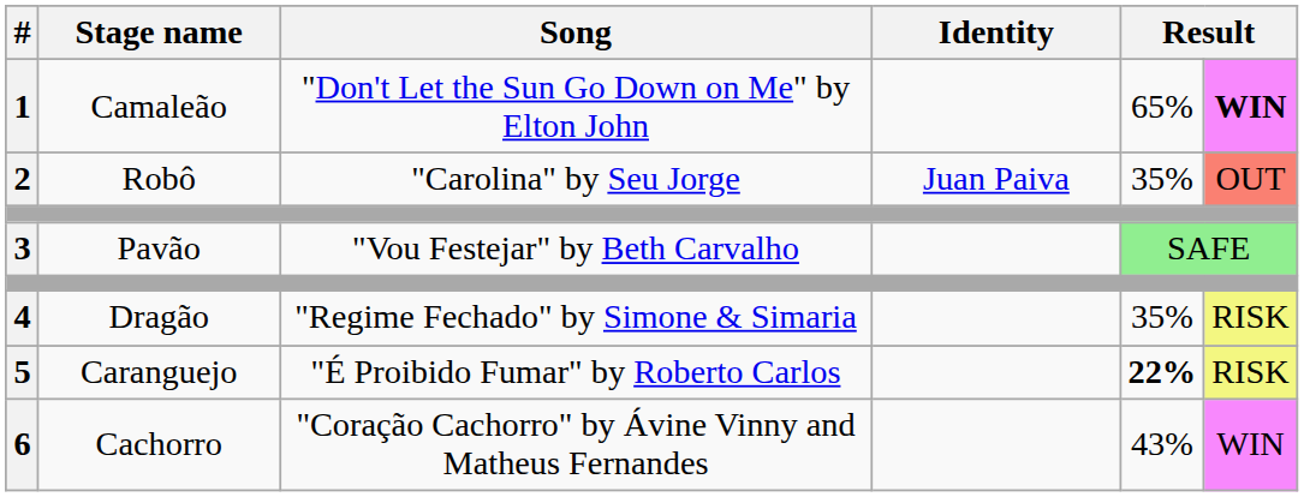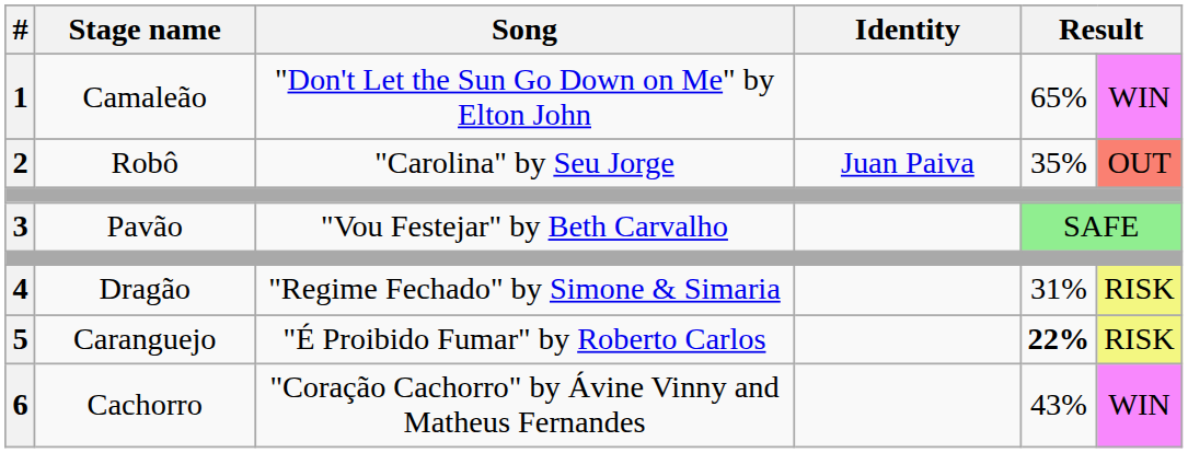1 | column 6: bold -> normal
4 | column 5: 35% -> 31%
